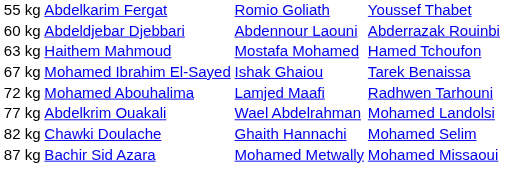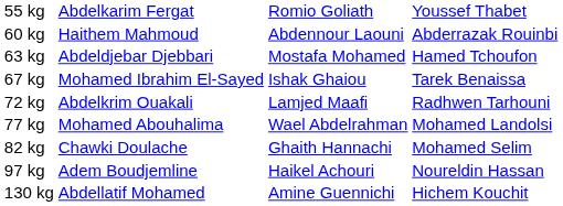60 kg | column 2: Abdeldjebar Djebbari -> Haithem Mahmoud
63 kg | column 2: Haithem Mahmoud -> Abdeldjebar Djebbari
72 kg | column 2: Mohamed Abouhalima -> Abdelkrim Ouakali
77 kg | column 2: Abdelkrim Ouakali -> Mohamed Abouhalima
- row: 87 kg | Bachir Sid Azara | Mohamed Metwally | Mohamed Missaoui
+ row: 97 kg | Adem Boudjemline | Haikel Achouri | Noureldin Hassan
+ row: 130 kg | Abdellatif Mohamed | Amine Guennichi | Hichem Kouchit
